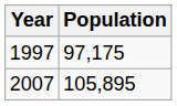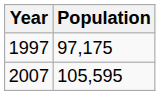2007 | Population: 105,895 -> 105,595
